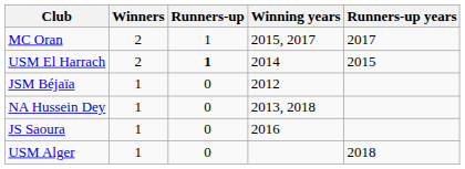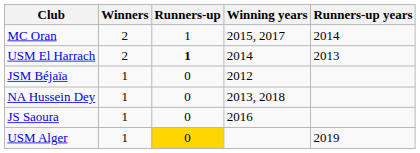MC Oran | Runners-up years: 2017 -> 2014
USM El Harrach | Runners-up years: 2015 -> 2013
USM Alger | Runners-up: no background -> gold background
USM Alger | Runners-up years: 2018 -> 2019
